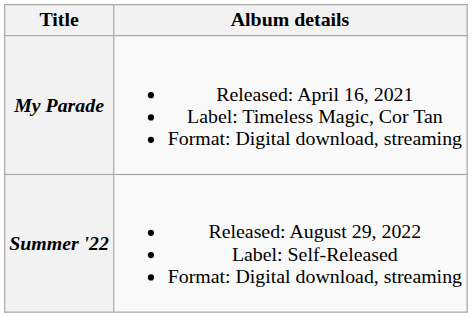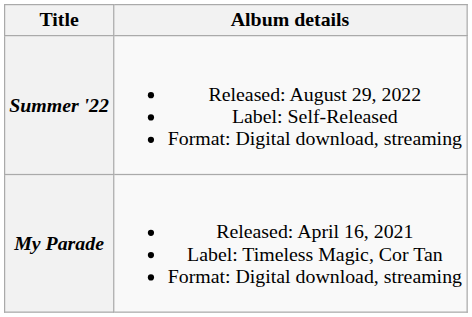rows swapped: My Parade <-> Summer '22
